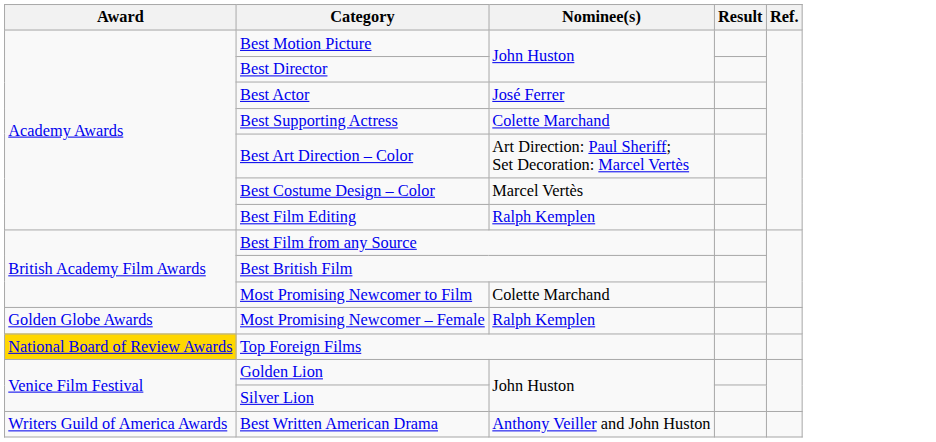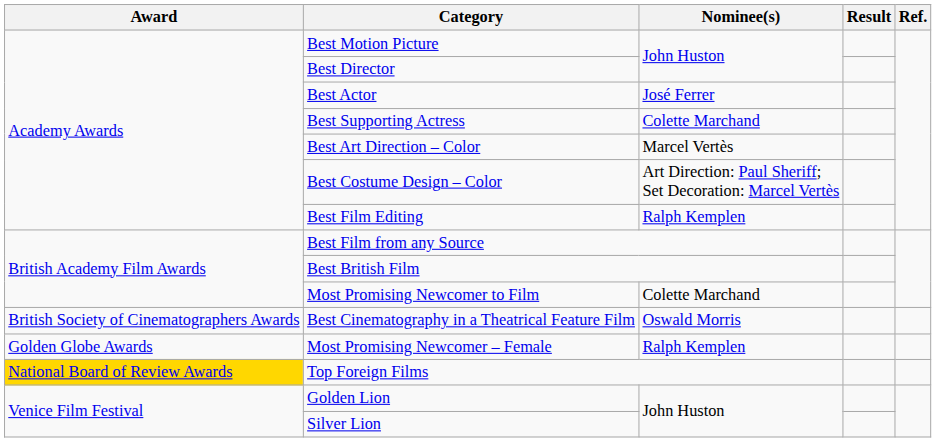Best Art Direction – Color | Nominee(s): Art Direction: Paul Sheriff; Set Decoration: Marcel Vertès -> Marcel Vertès
Best Costume Design – Color | Nominee(s): Marcel Vertès -> Art Direction: Paul Sheriff; Set Decoration: Marcel Vertès
+ row: British Society of Cinematographers Awards | Best Cinematography in a Theatrical Feature Film | Oswald Morris
- row: Writers Guild of America Awards | Best Written American Drama | Anthony Veiller and John Huston
